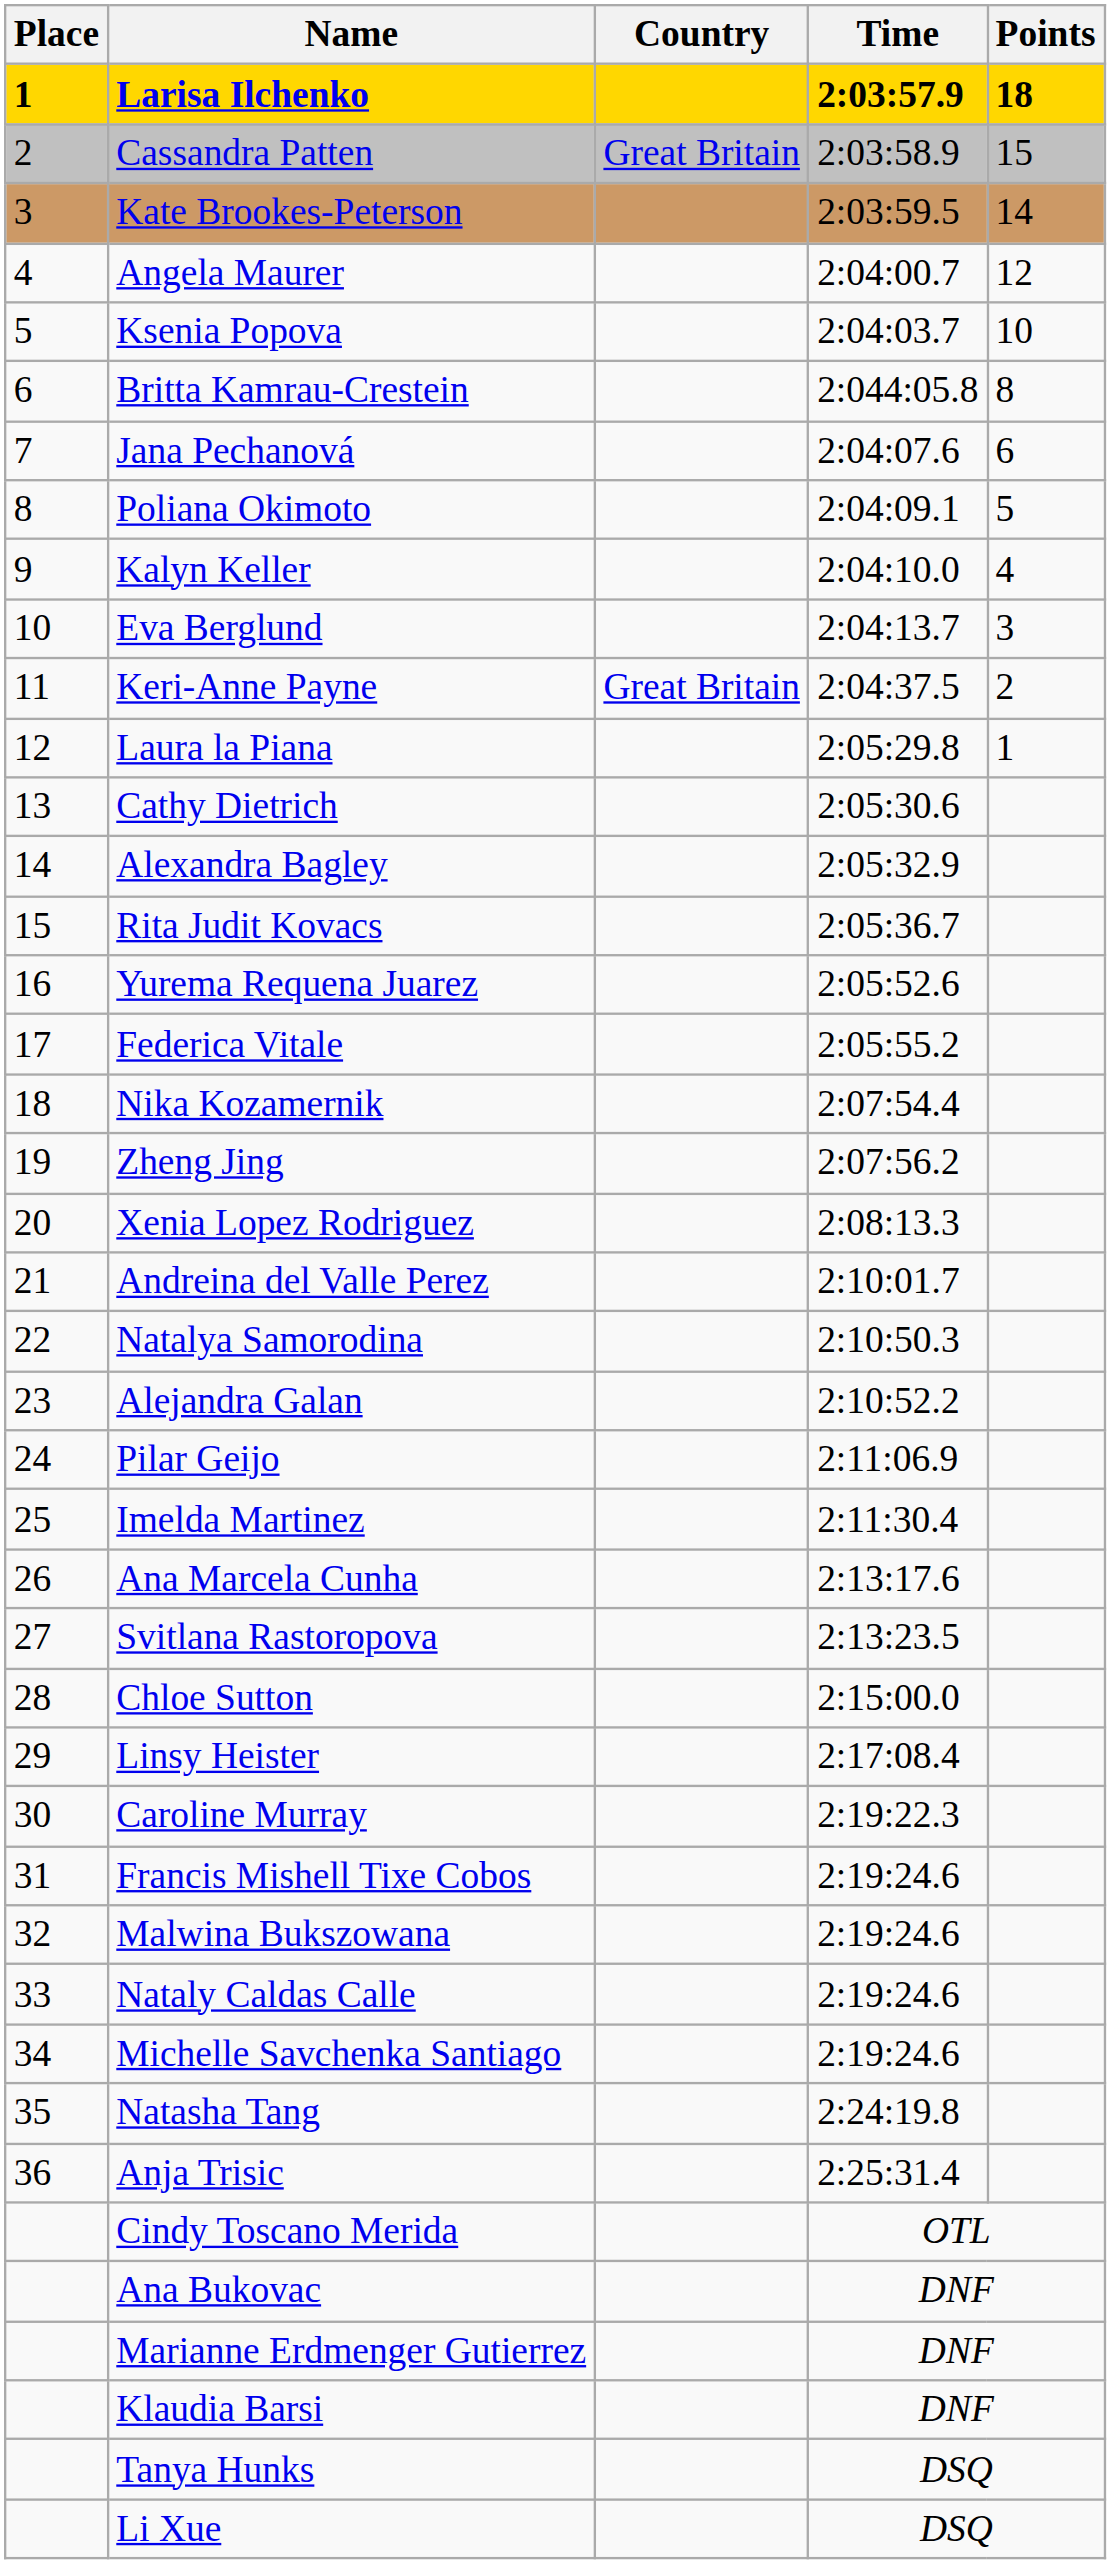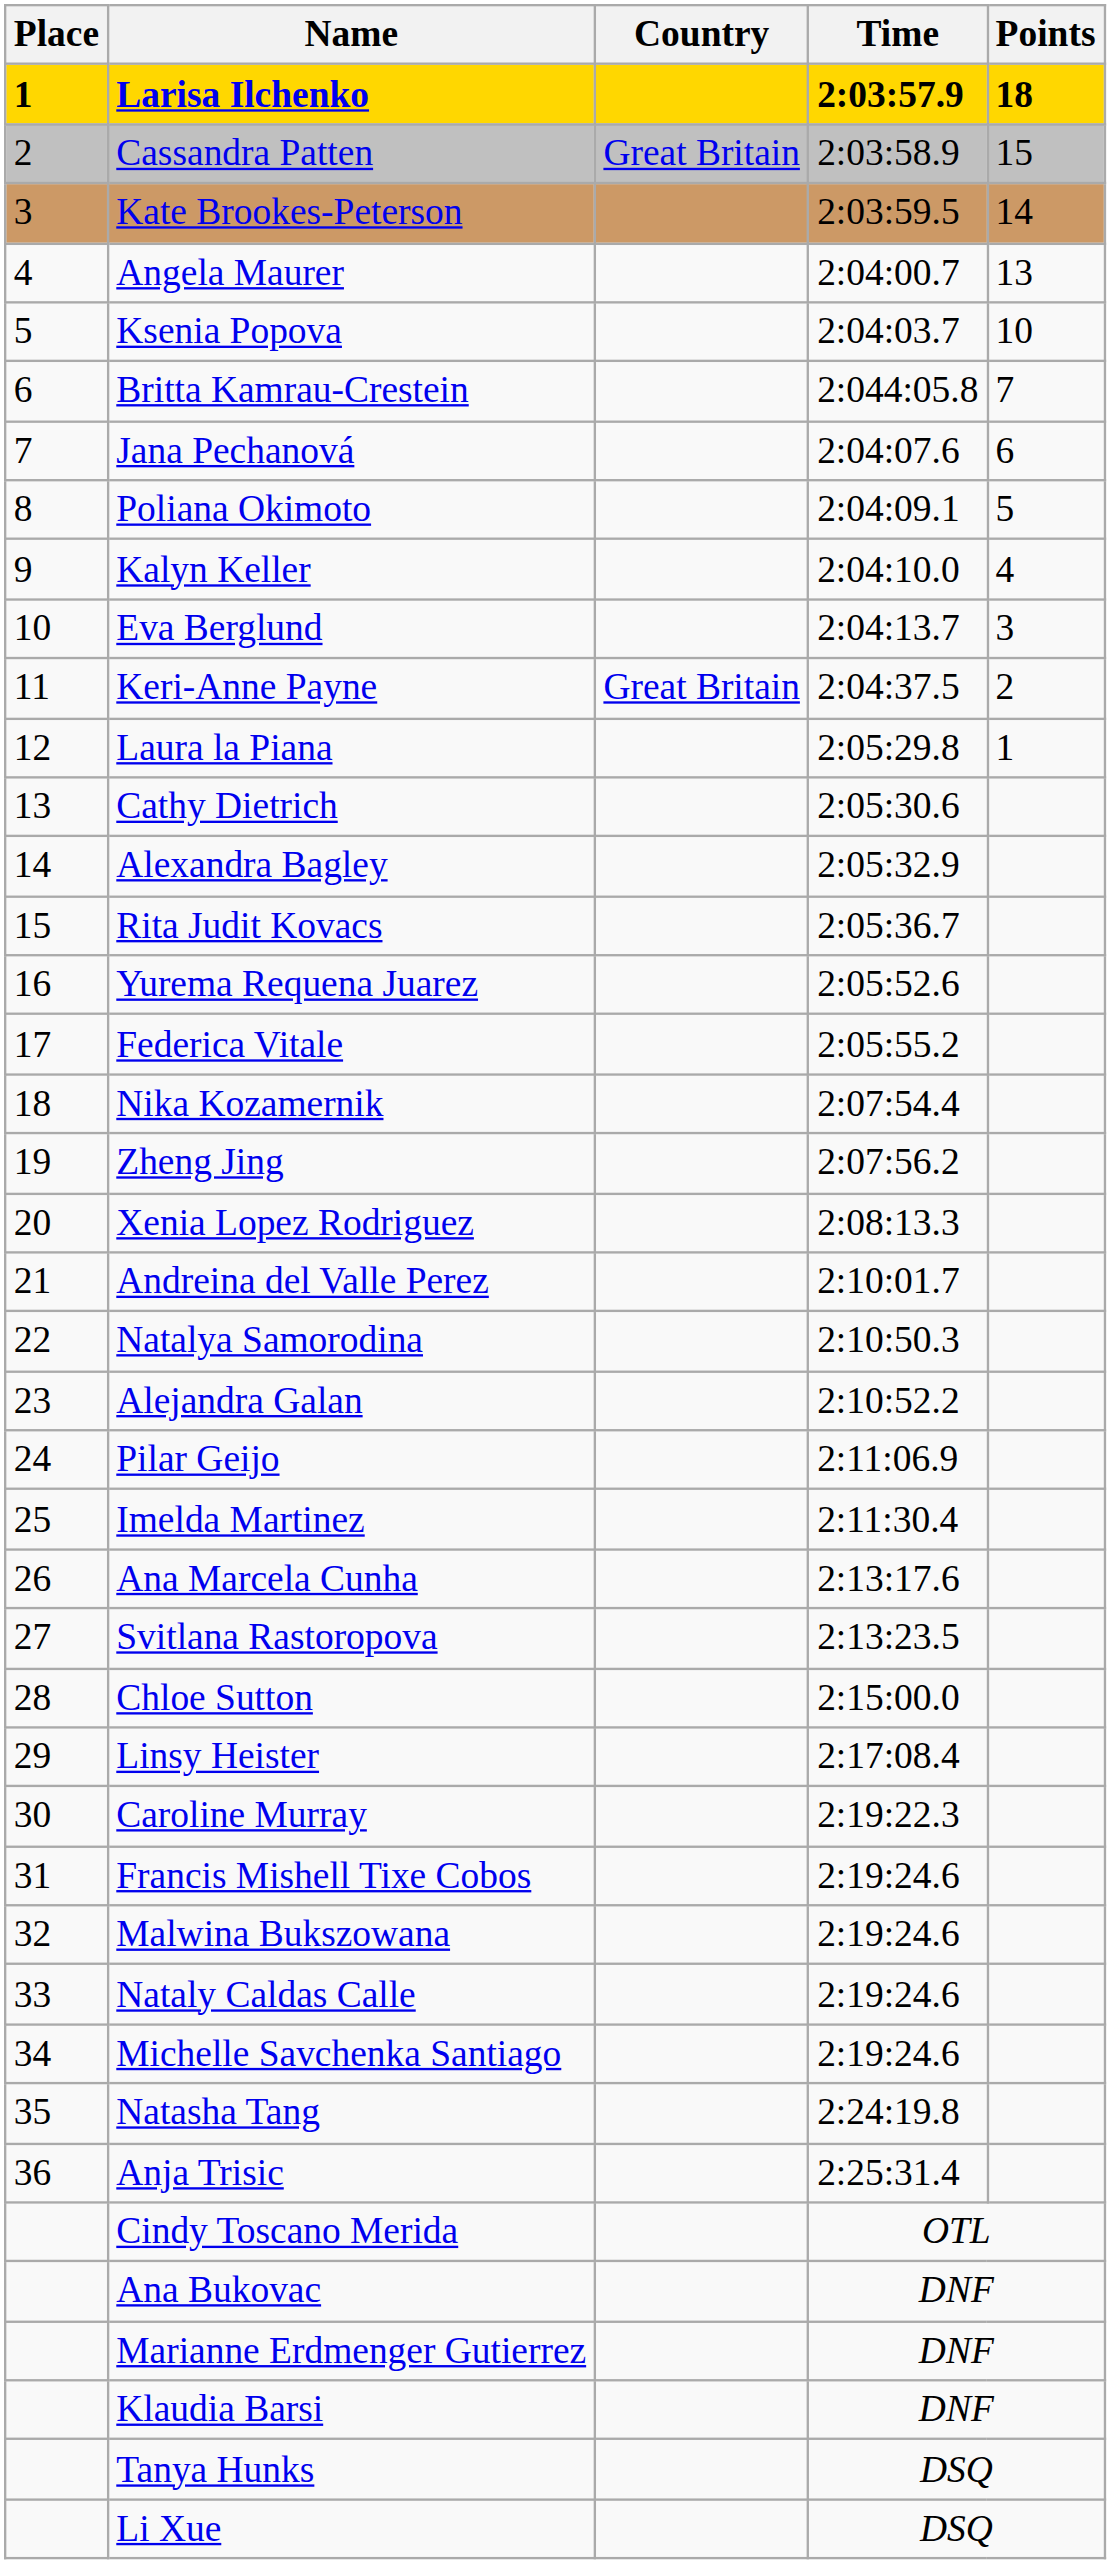Angela Maurer | Points: 12 -> 13
Britta Kamrau-Crestein | Points: 8 -> 7
